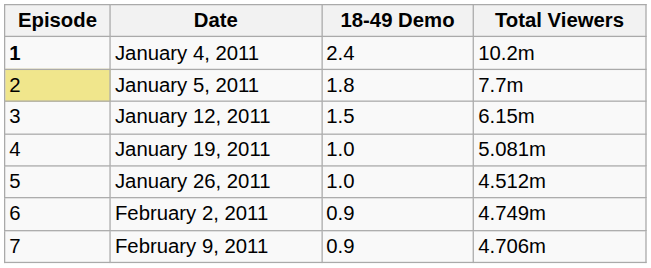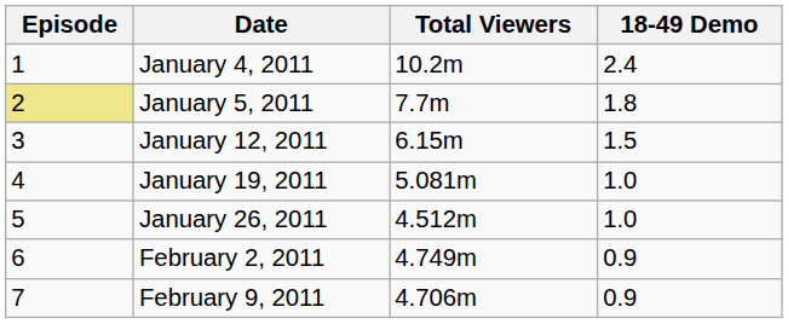columns swapped: Total Viewers <-> 18-49 Demo
January 4, 2011 | Episode: bold -> normal
